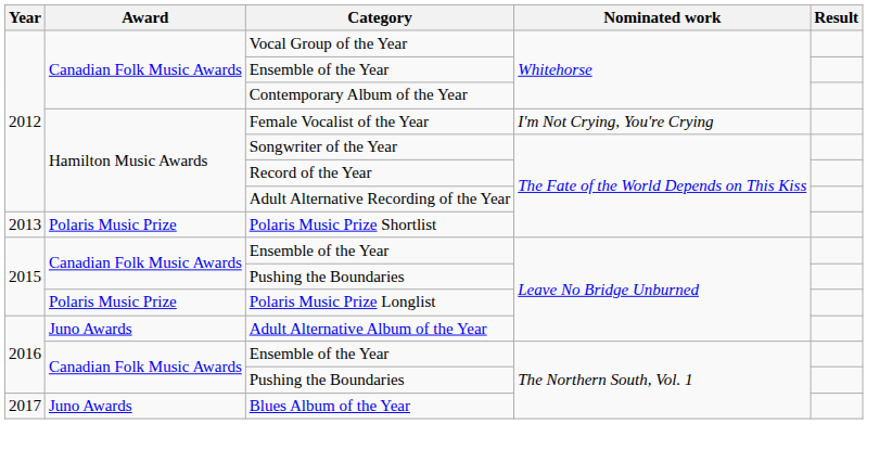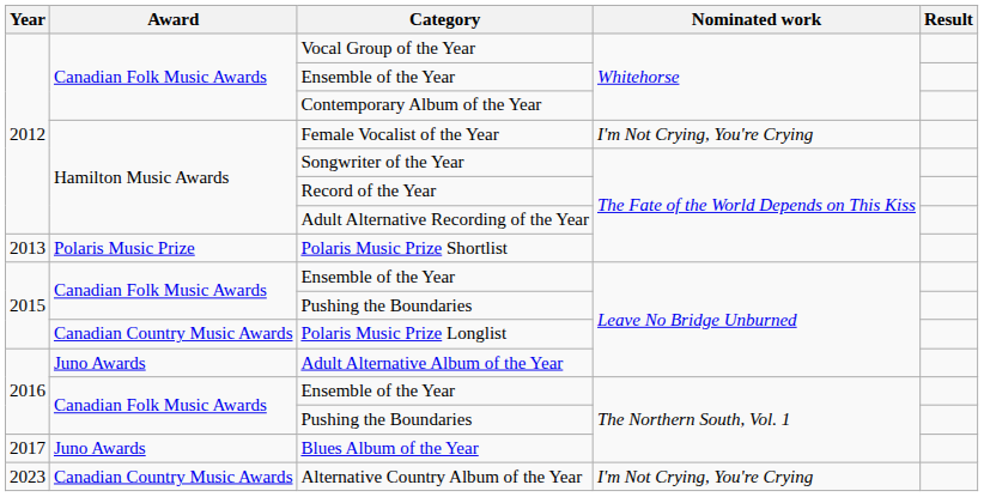Polaris Music Prize Longlist | Award: Polaris Music Prize -> Canadian Country Music Awards
+ row: 2023 | Canadian Country Music Awards | Alternative Country Album of the Year | I'm Not Crying, You're Crying
